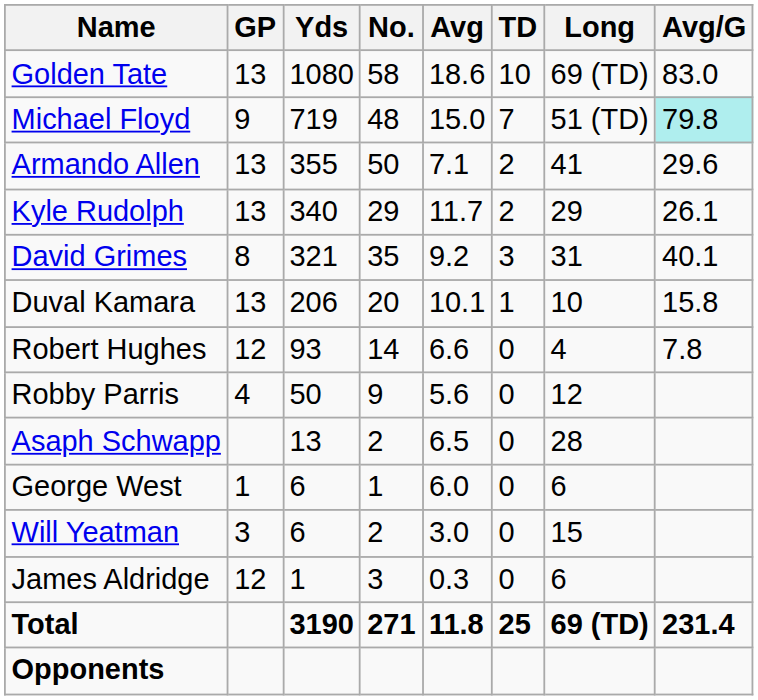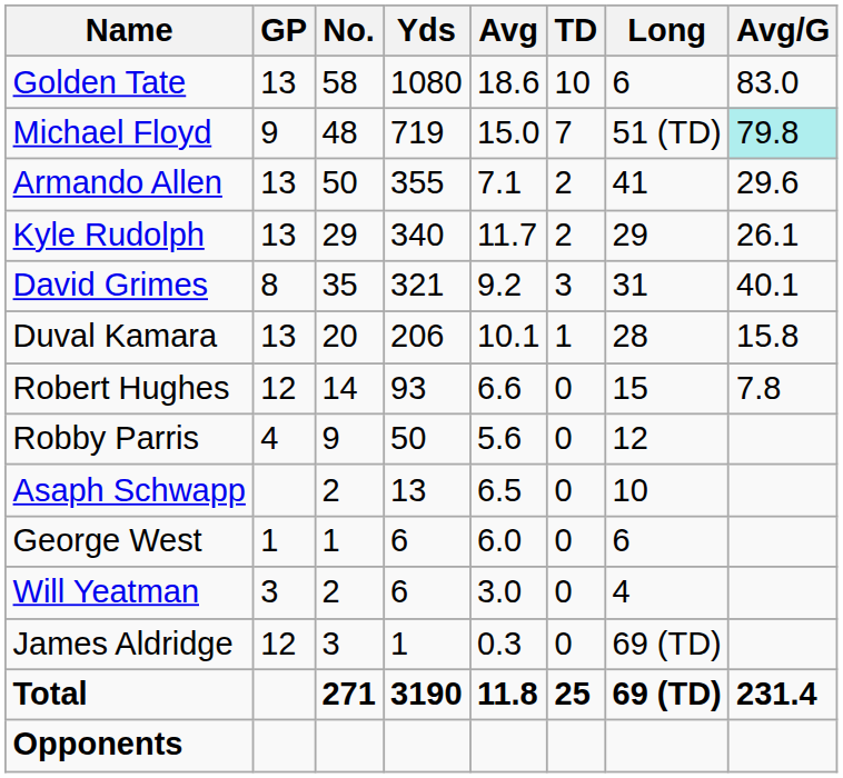columns swapped: No. <-> Yds
Golden Tate | Long: 69 (TD) -> 6
Duval Kamara | Long: 10 -> 28
Robert Hughes | Long: 4 -> 15
Asaph Schwapp | Long: 28 -> 10
Will Yeatman | Long: 15 -> 4
James Aldridge | Long: 6 -> 69 (TD)
